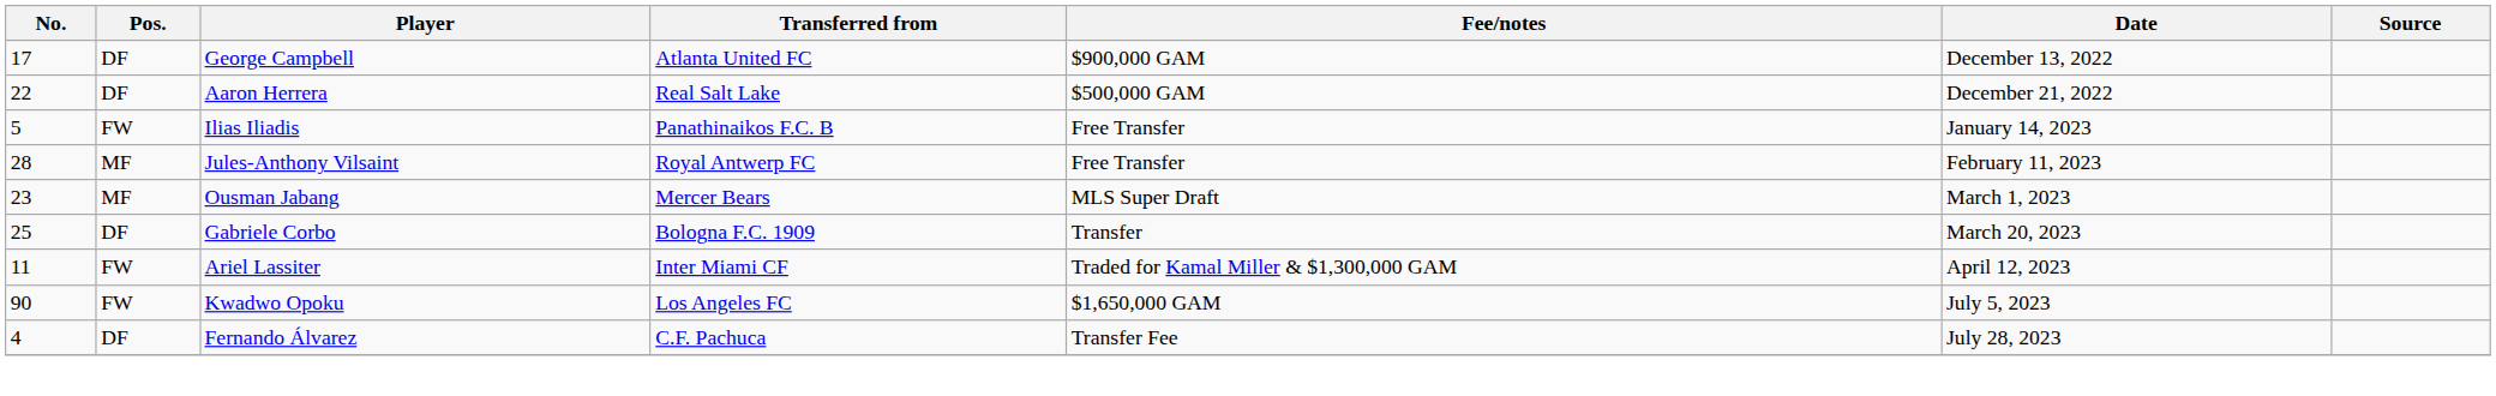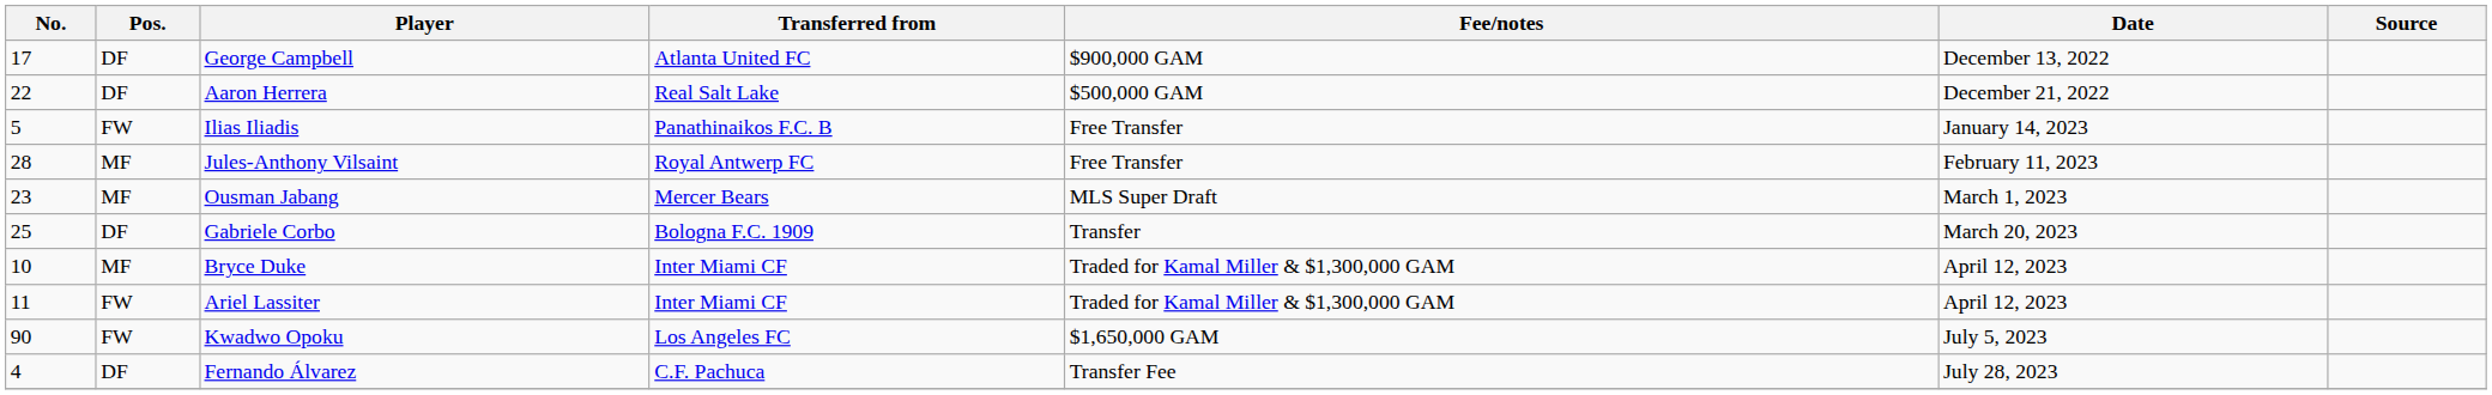+ row: 10 | MF | Bryce Duke | Inter Miami CF | Traded for Kamal Miller & $1,300,000 GAM | April 12, 2023
